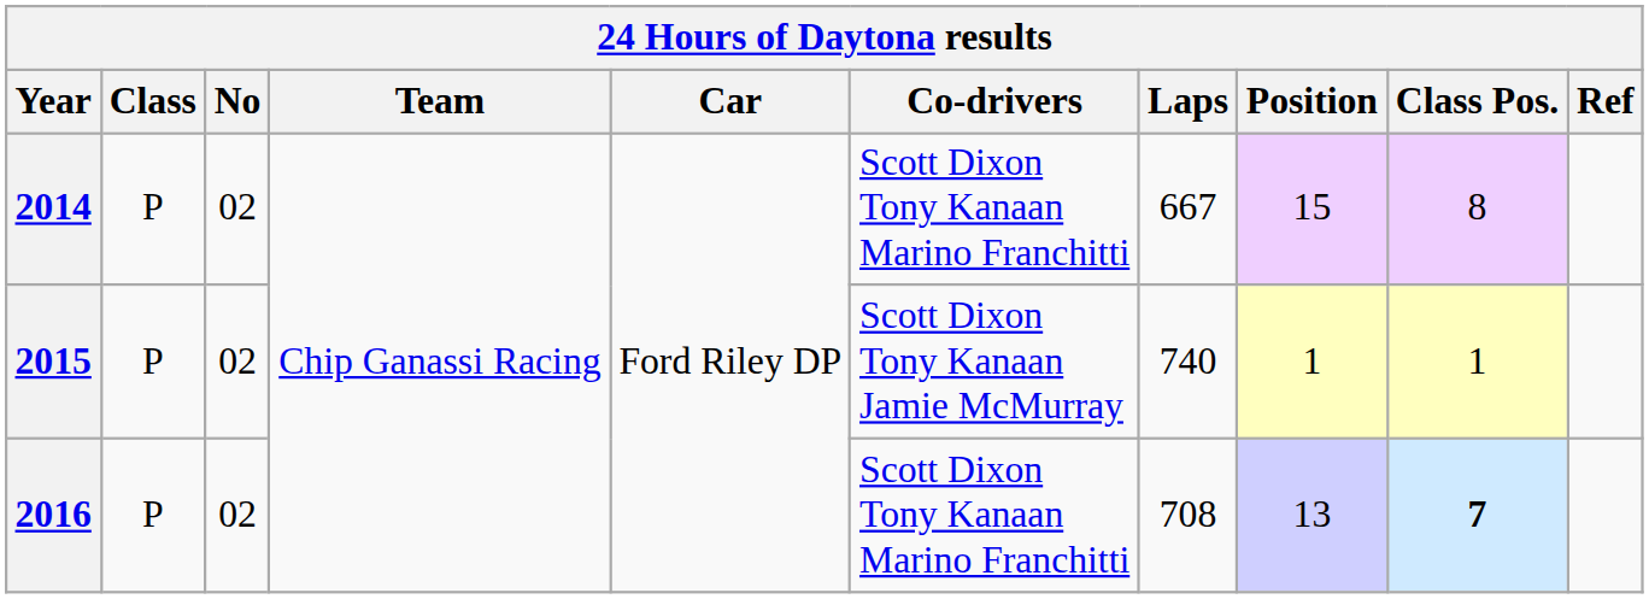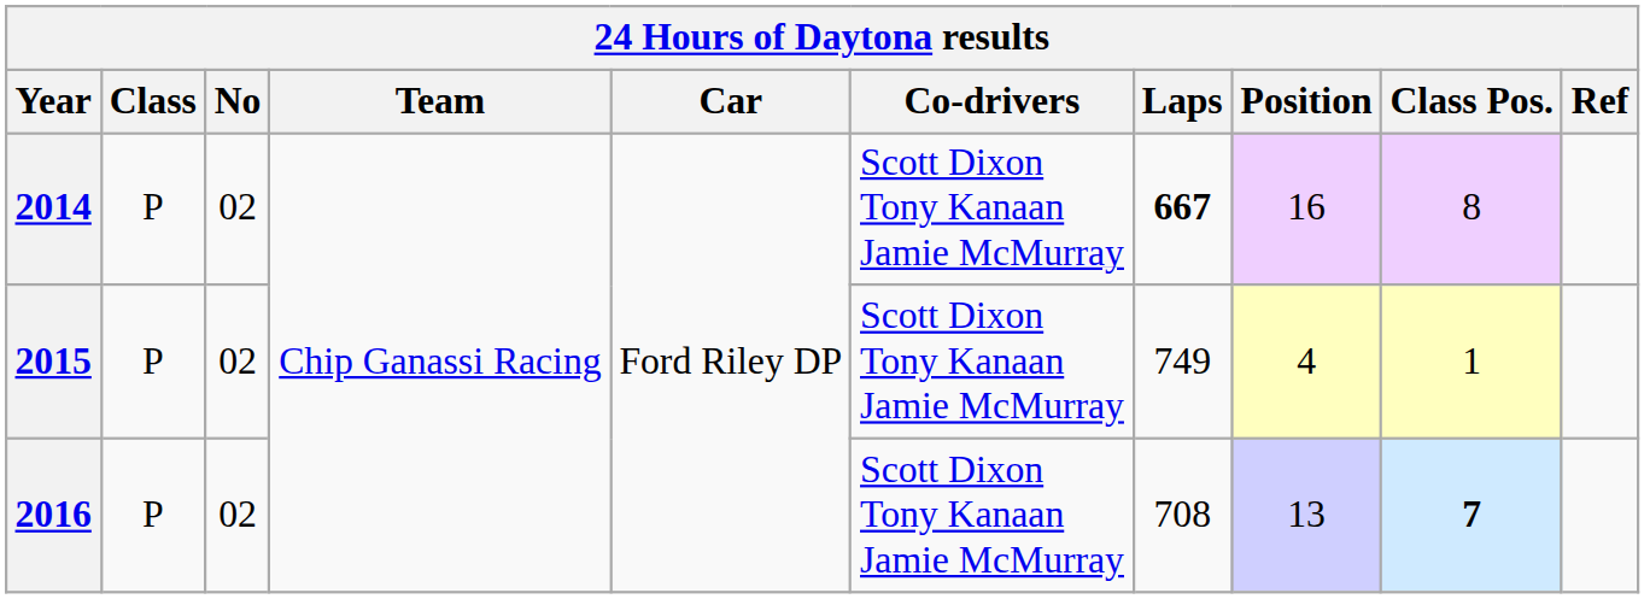2014 | Co-drivers: Scott Dixon Tony Kanaan Marino Franchitti -> Scott Dixon Tony Kanaan Jamie McMurray
2014 | Laps: normal -> bold
2014 | Position: 15 -> 16
2015 | Laps: 740 -> 749
2015 | Position: 1 -> 4
2016 | Co-drivers: Scott Dixon Tony Kanaan Marino Franchitti -> Scott Dixon Tony Kanaan Jamie McMurray
